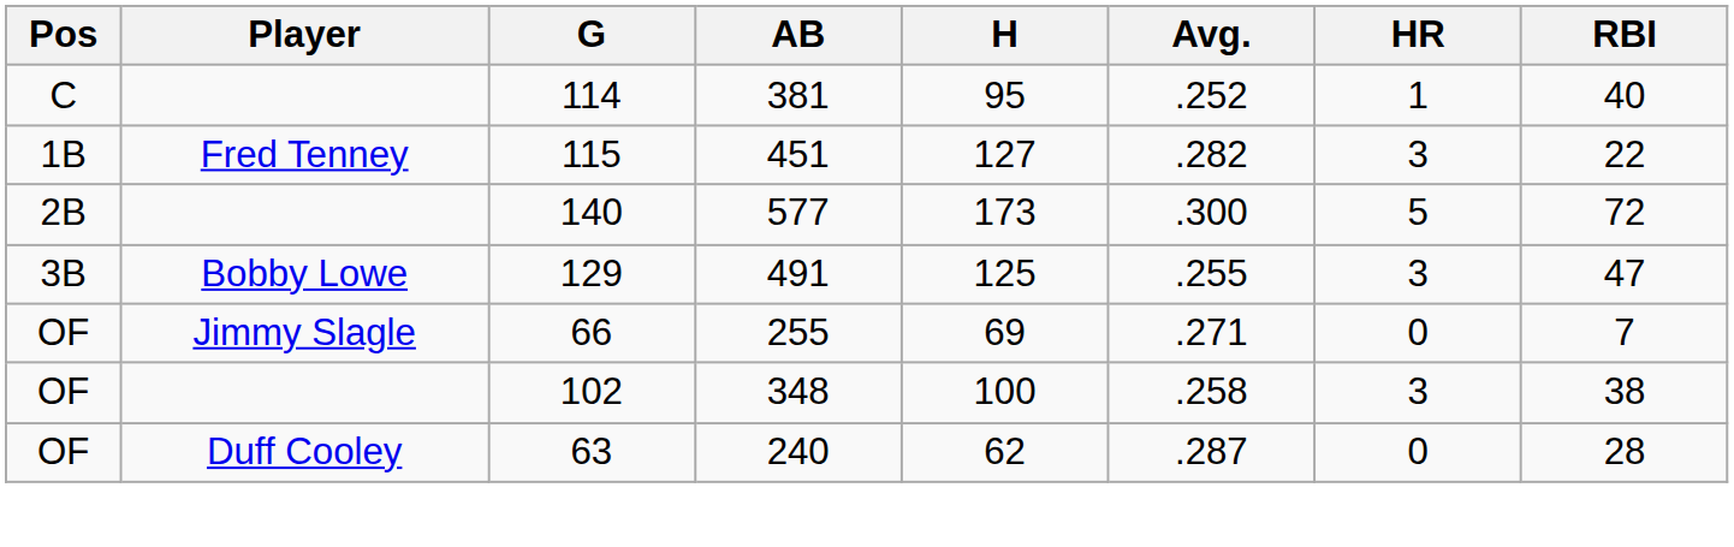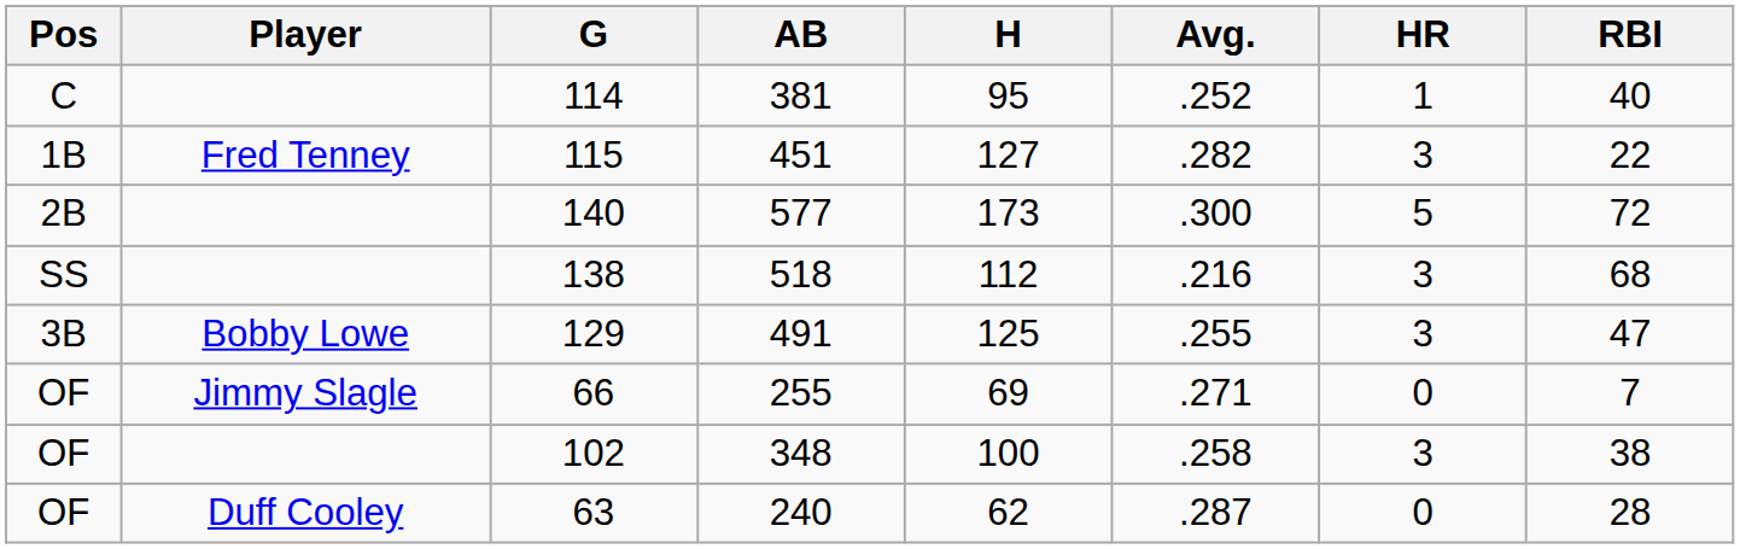+ row: SS | 138 | 518 | 112 | .216 | 3 | 68
